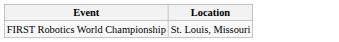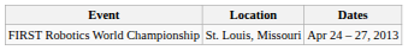+ column: Dates | Apr 24 – 27, 2013
